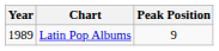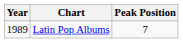Latin Pop Albums | Peak Position: 9 -> 7
